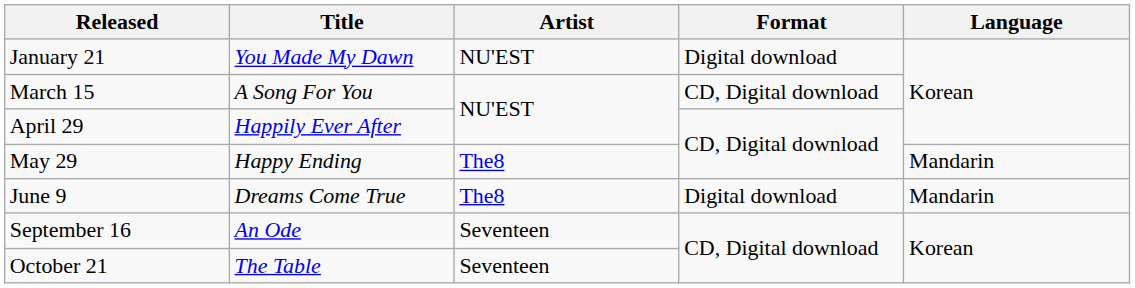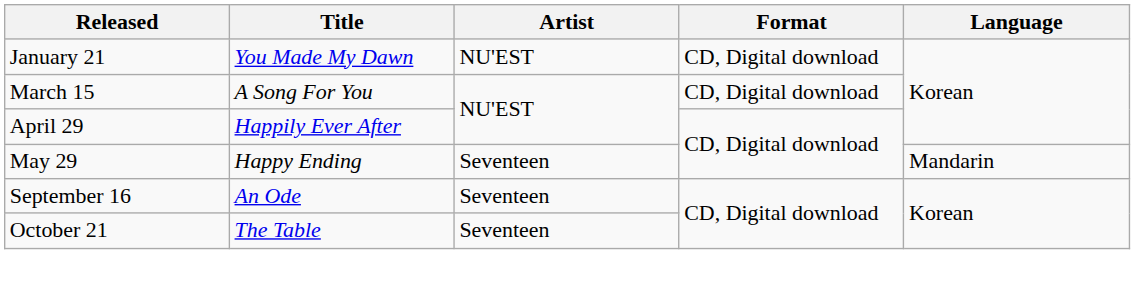January 21 | Format: Digital download -> CD, Digital download
May 29 | Artist: The8 -> Seventeen
- row: June 9 | Dreams Come True | The8 | Digital download | Mandarin
